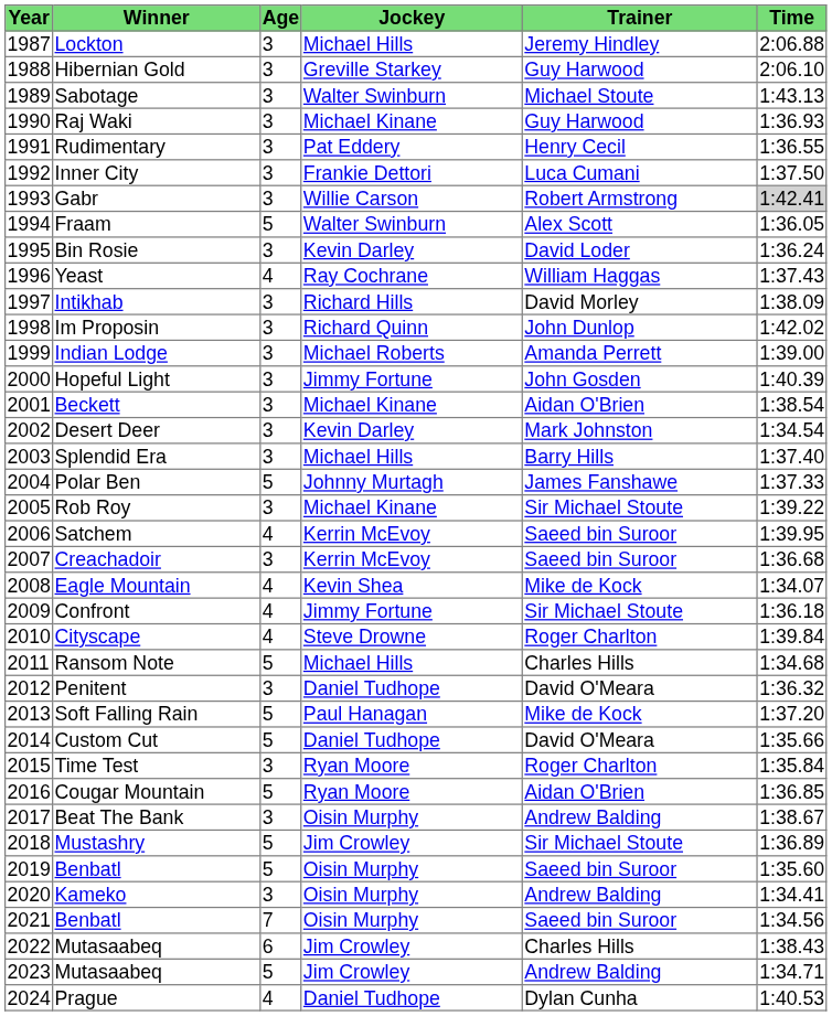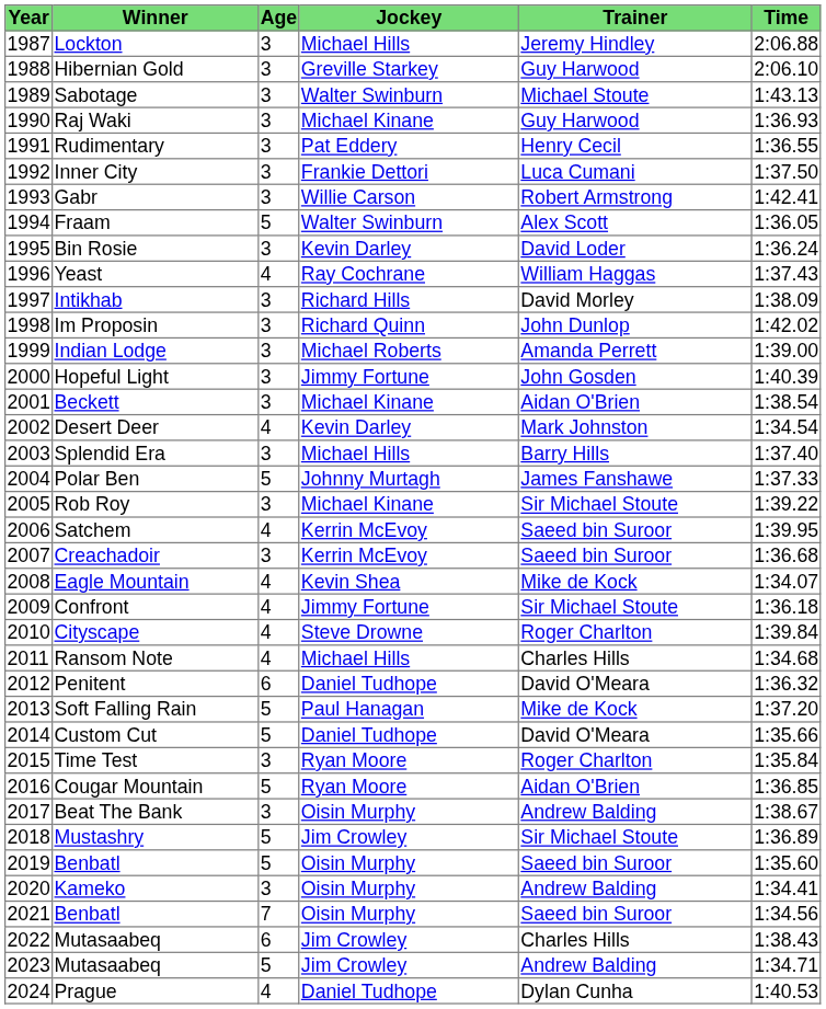Gabr | Time: lightgrey background -> no background
Desert Deer | Age: 3 -> 4
Ransom Note | Age: 5 -> 4
Penitent | Age: 3 -> 6
